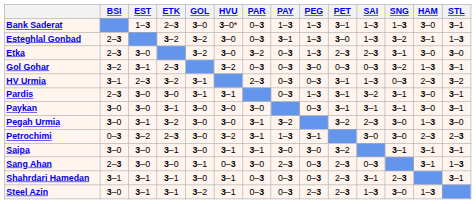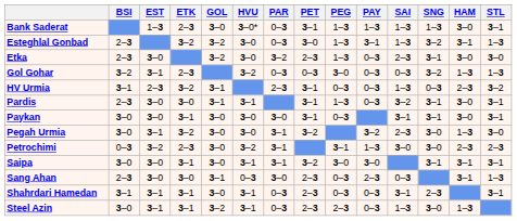columns swapped: PAY <-> PET
Gol Gohar | STL: 3–1 -> 1–3
